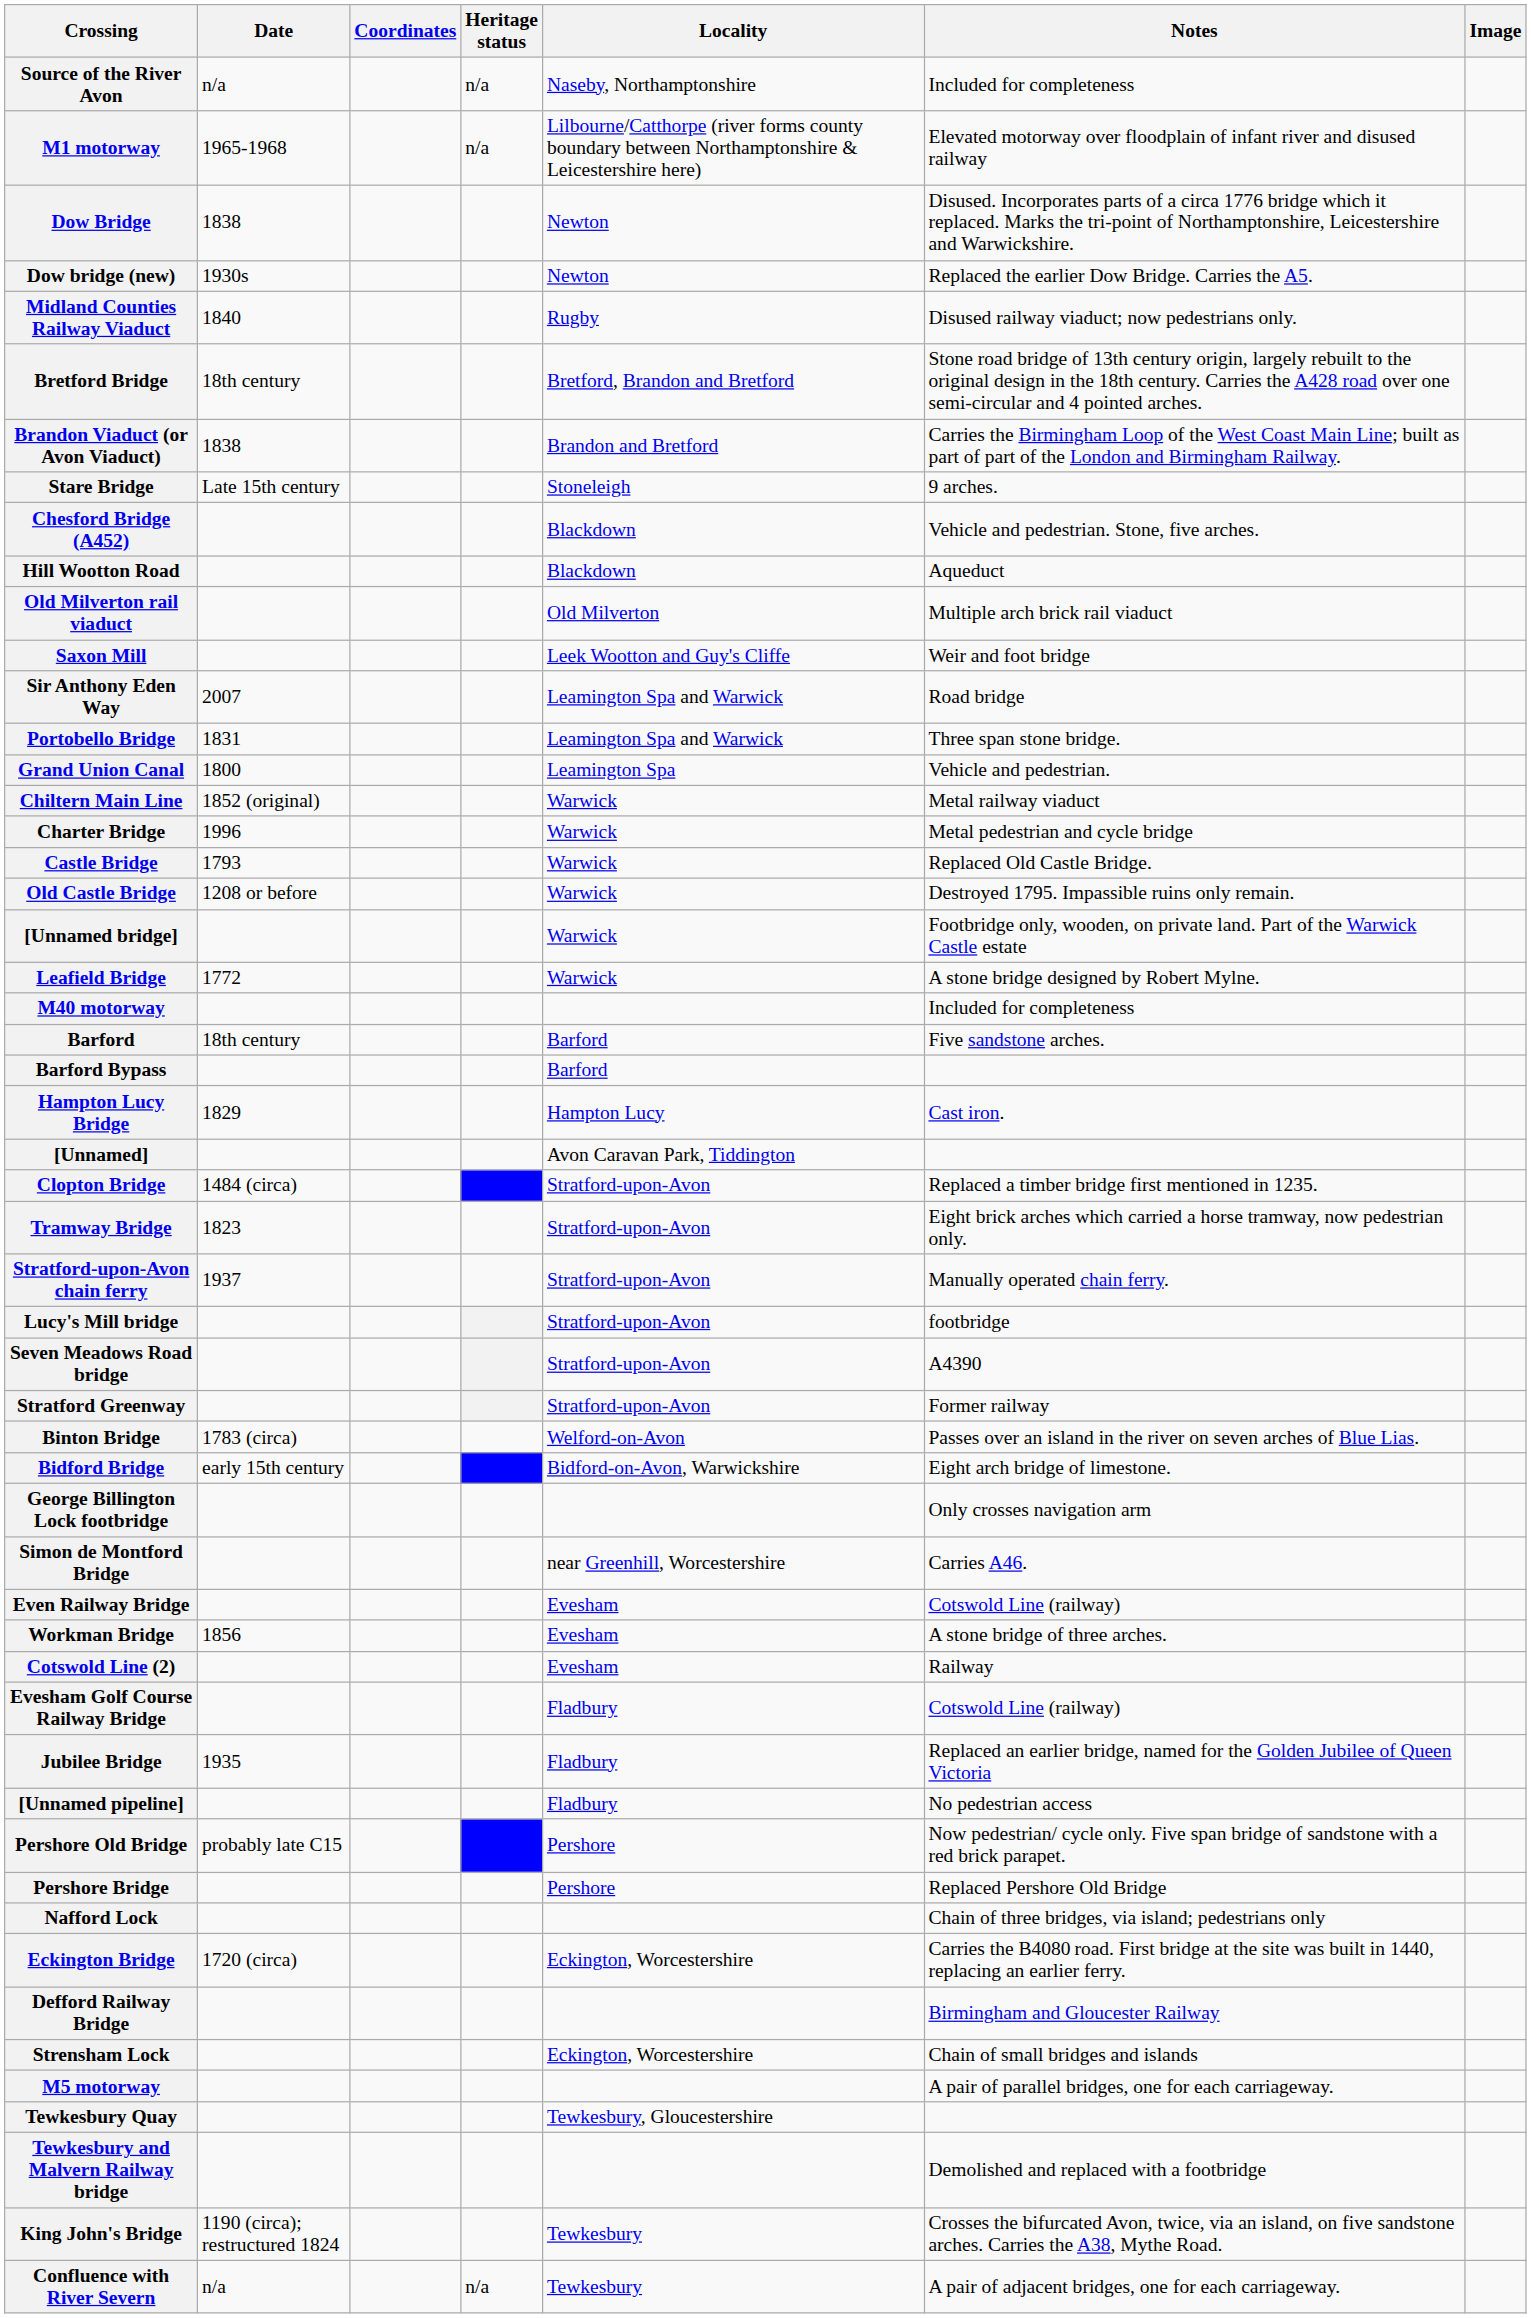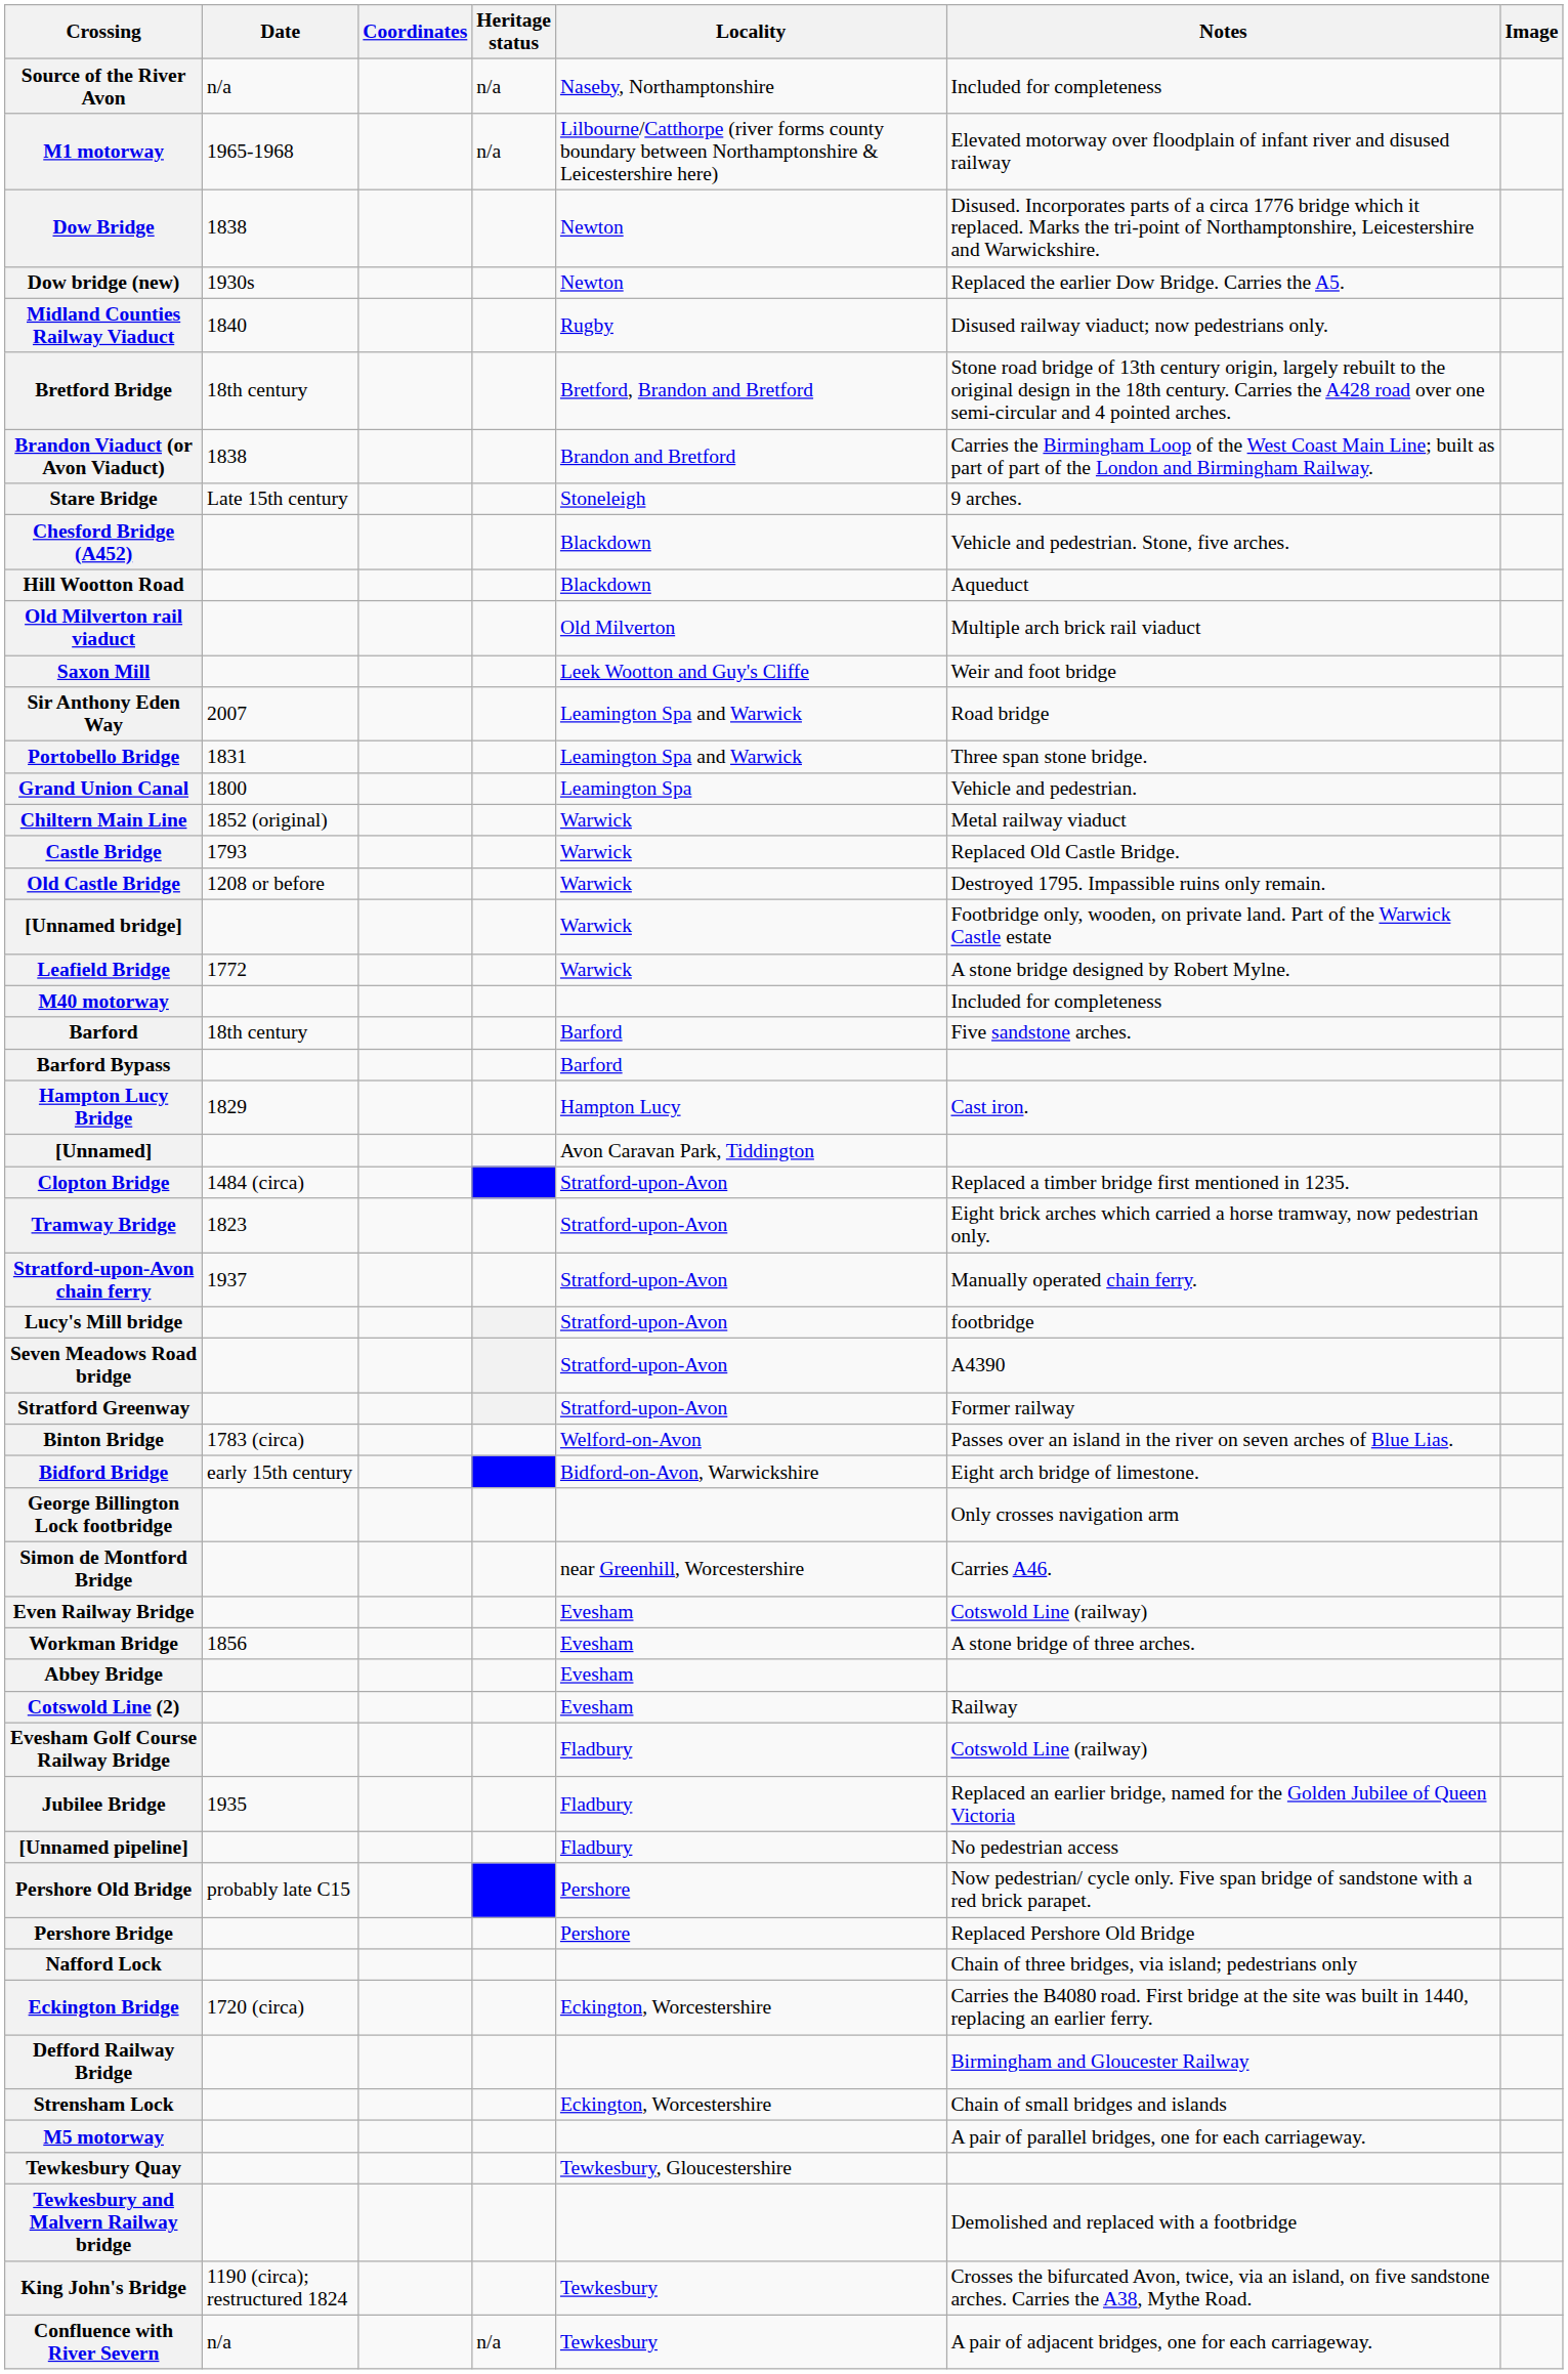- row: Charter Bridge | 1996 | Warwick | Metal pedestrian and cycle bridge
+ row: Abbey Bridge | Evesham
